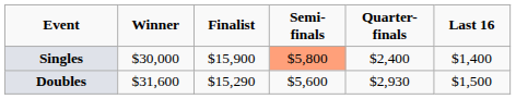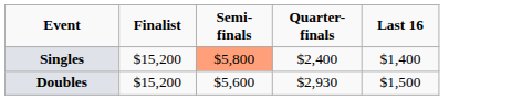- column: Winner | $30,000 | $31,600
Singles | Finalist: $15,900 -> $15,200
Doubles | Finalist: $15,290 -> $15,200
